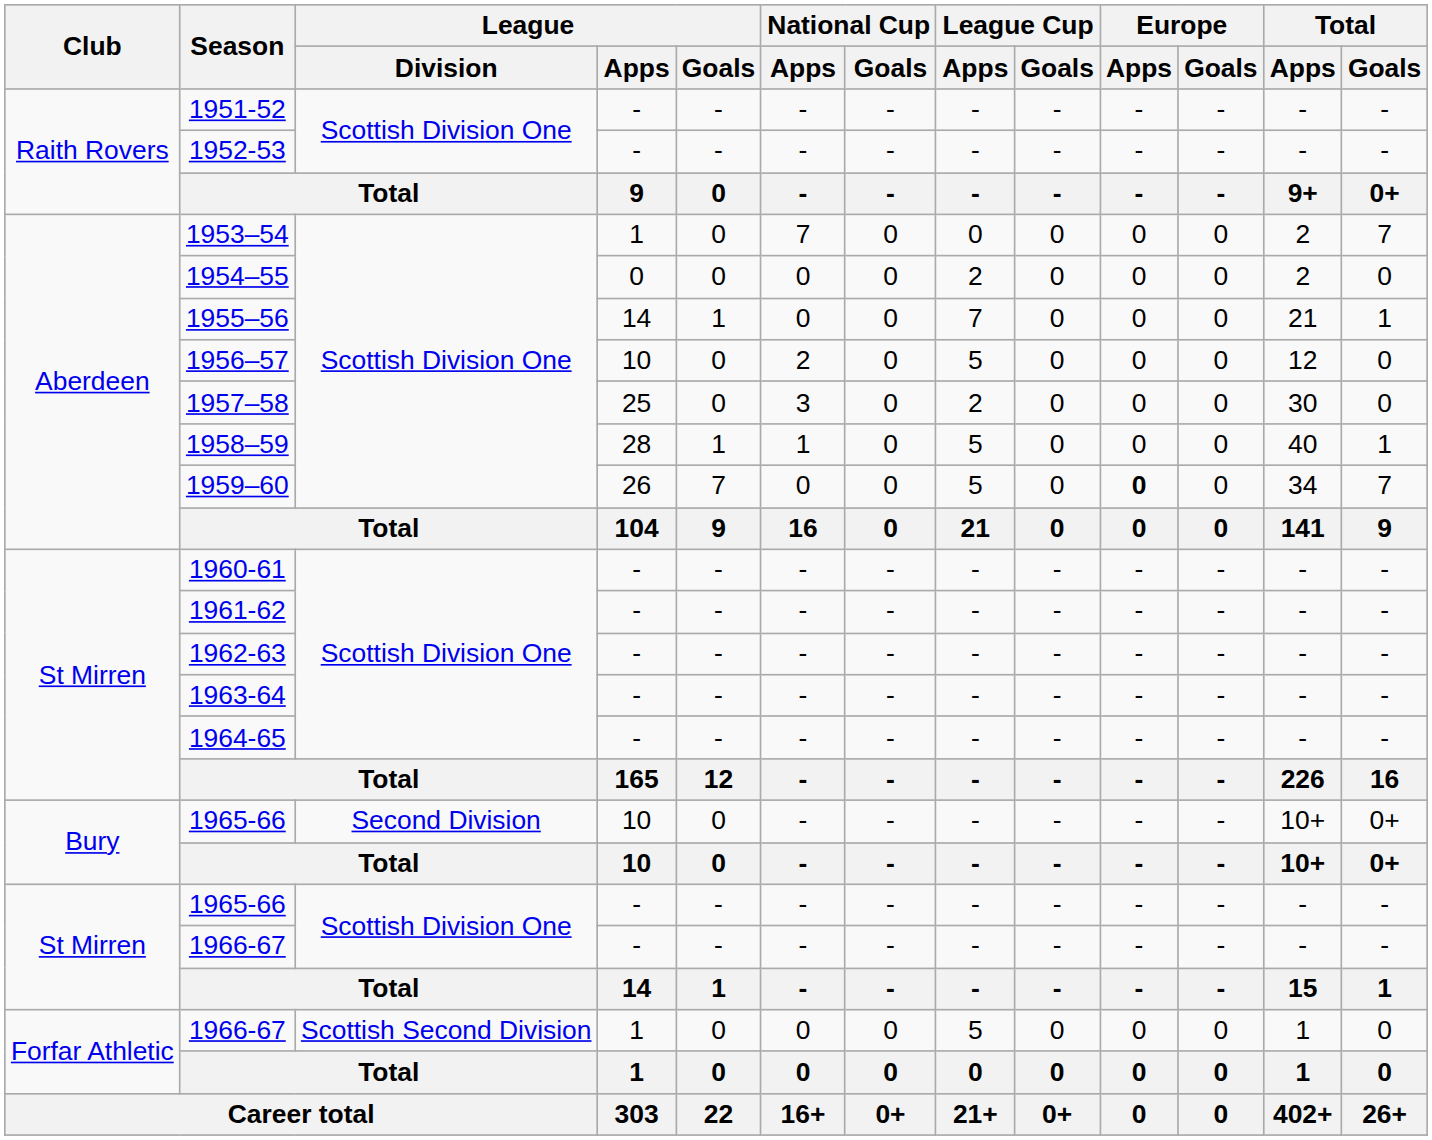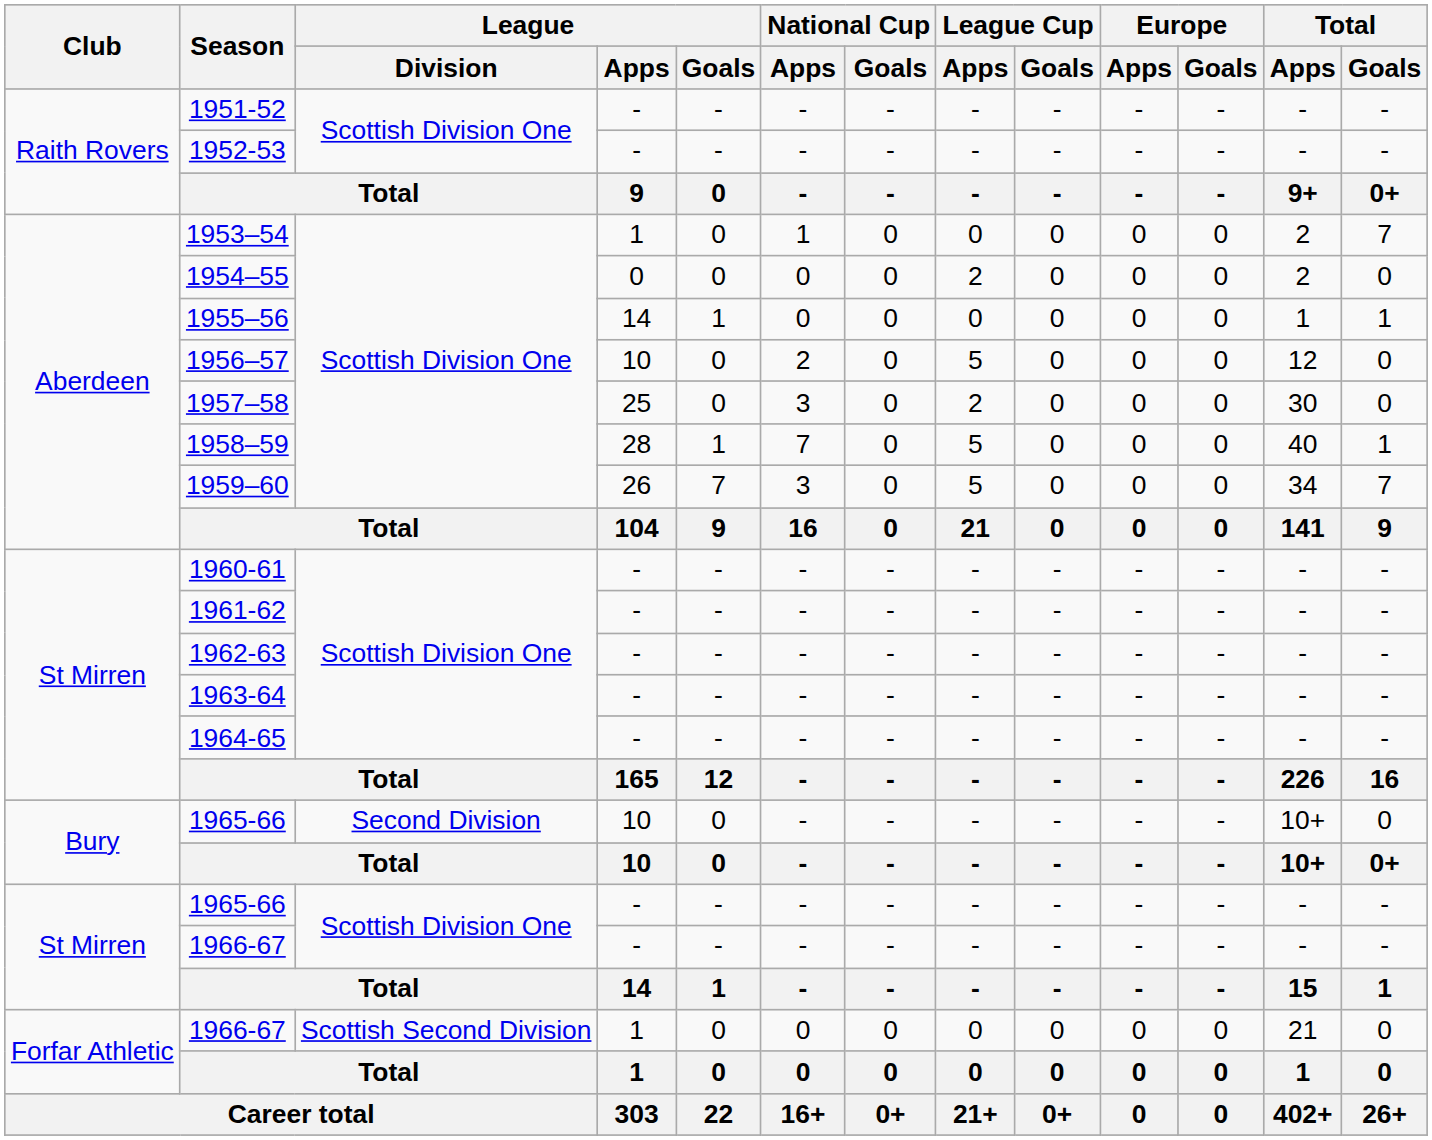1953–54 | National Cup / Apps: 7 -> 1
1955–56 | League Cup / Apps: 7 -> 0
1955–56 | Total / Apps: 21 -> 1
1958–59 | National Cup / Apps: 1 -> 7
1959–60 | National Cup / Apps: 0 -> 3
1959–60 | Europe / Apps: bold -> normal
1965-66 / 10 | Total / Goals: 0+ -> 0
1966-67 / 1 | League Cup / Apps: 5 -> 0
1966-67 / 1 | Total / Apps: 1 -> 21
